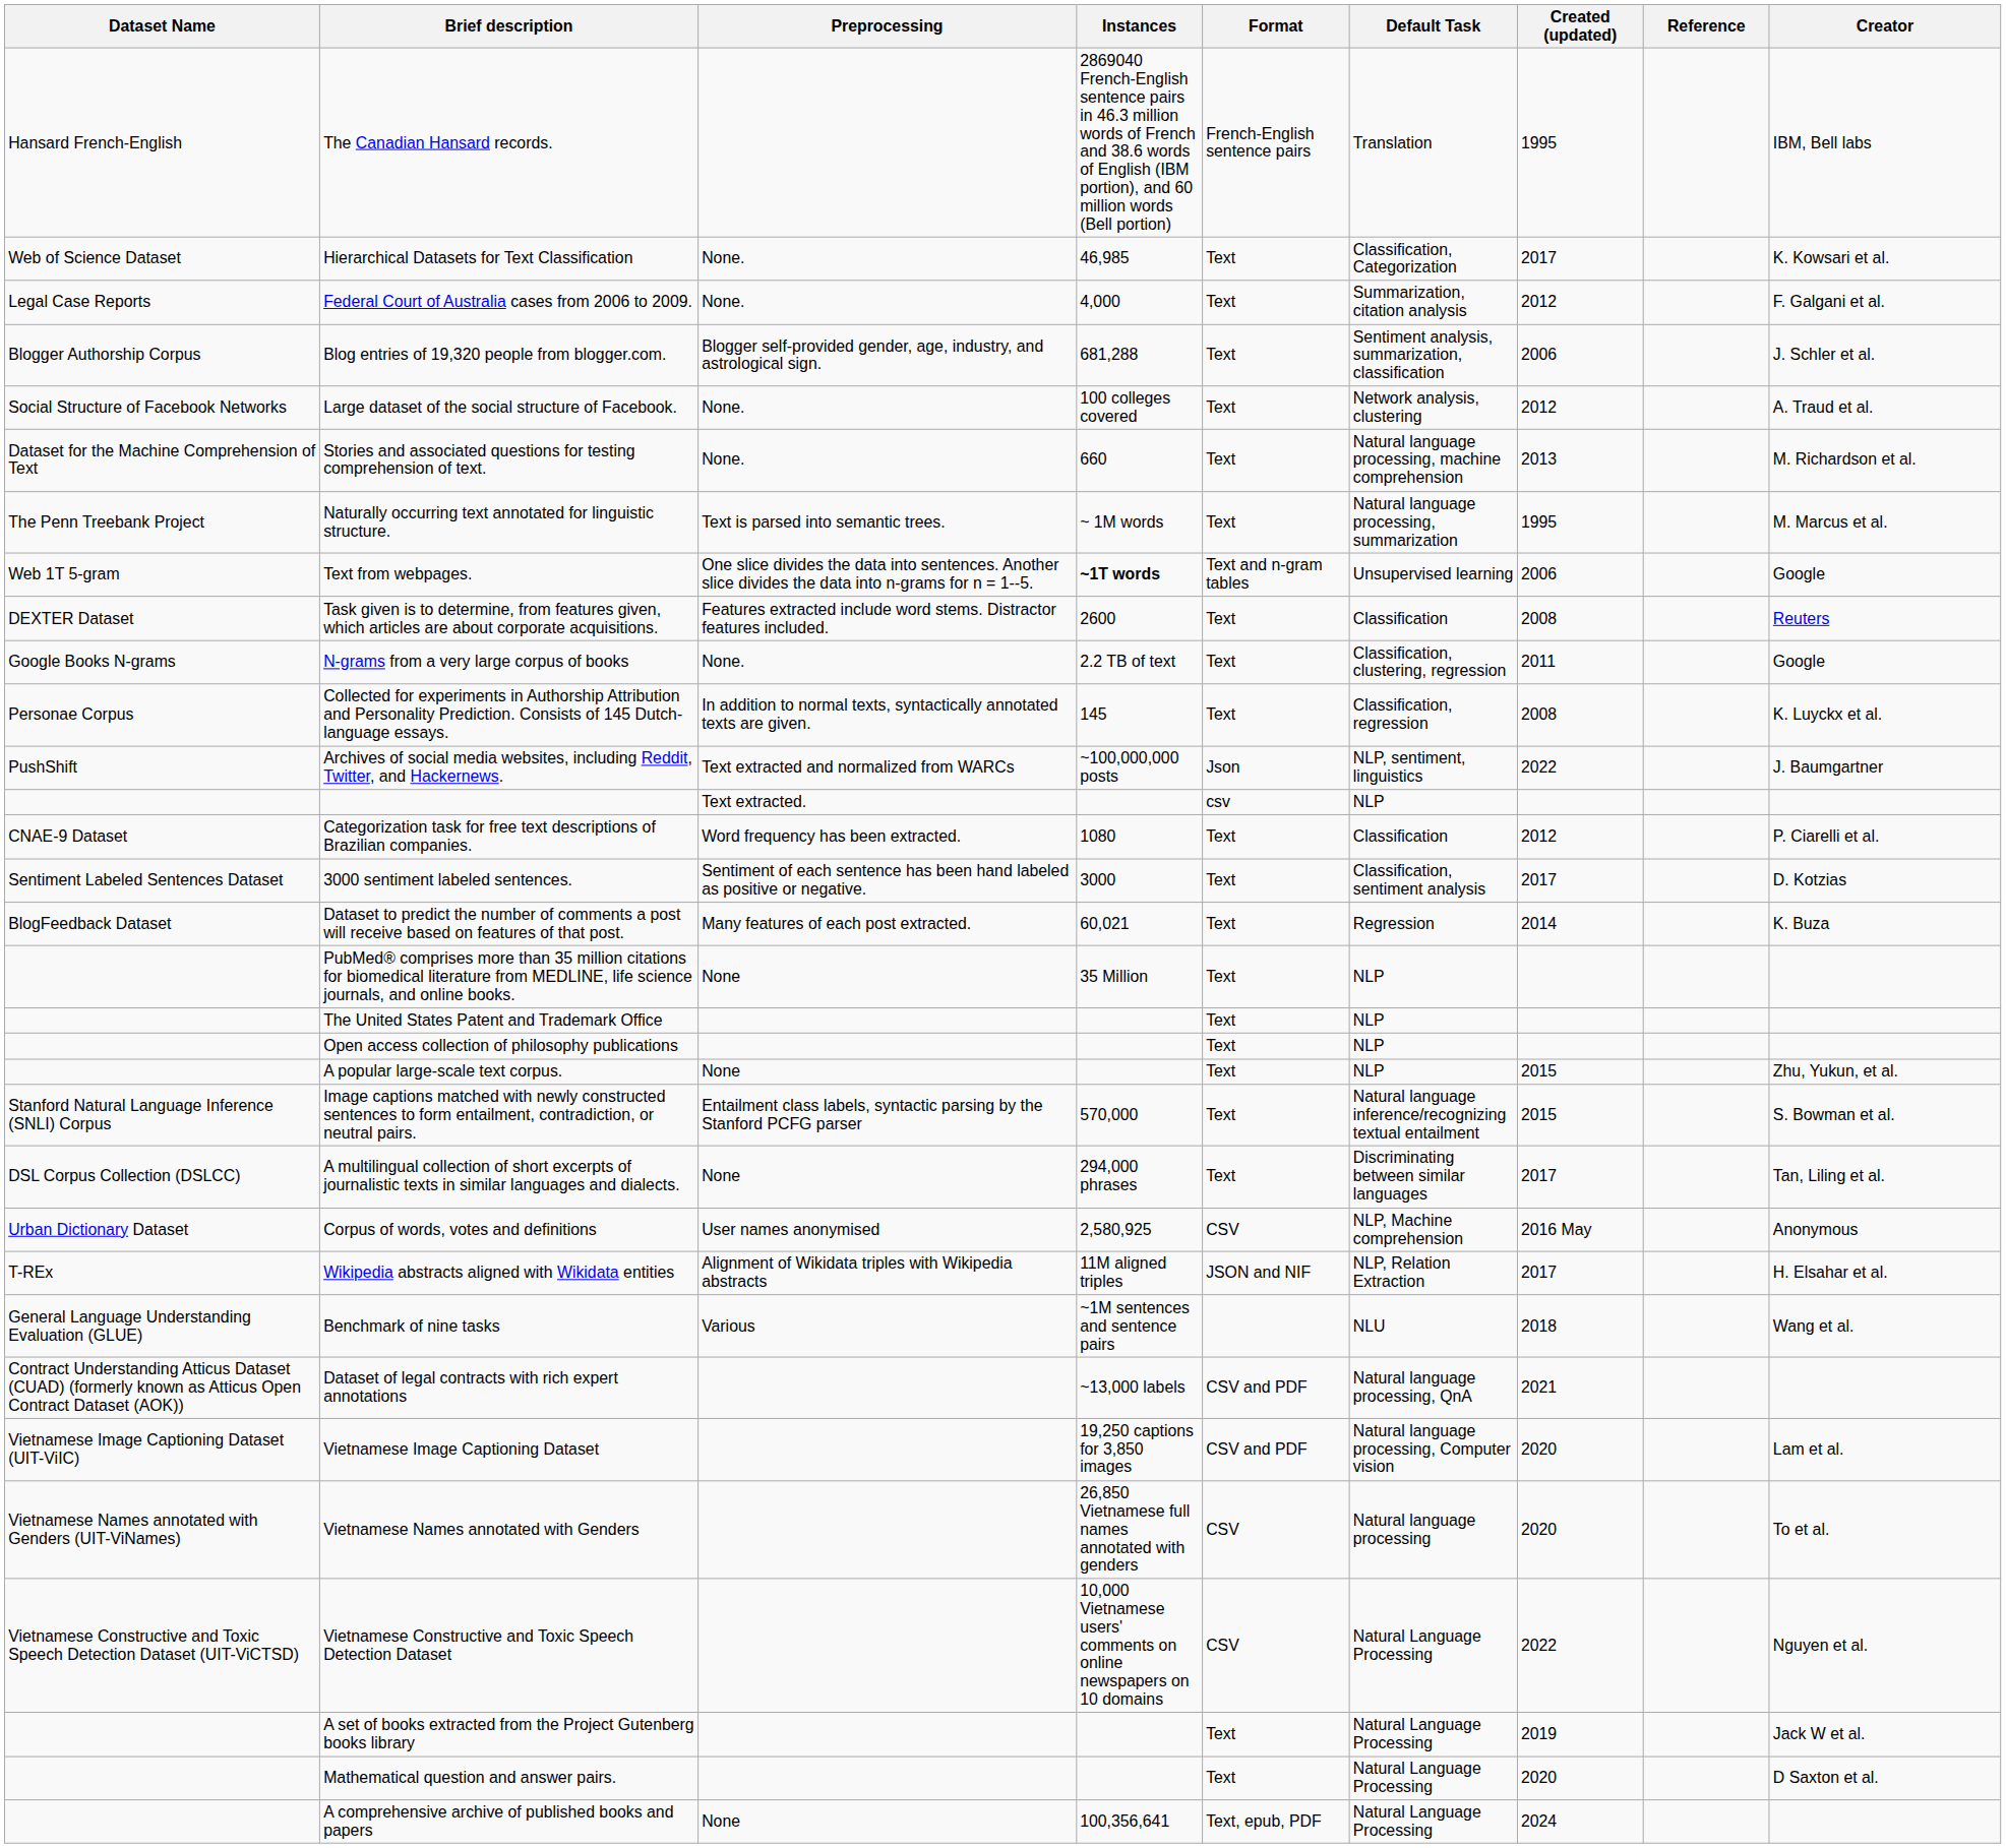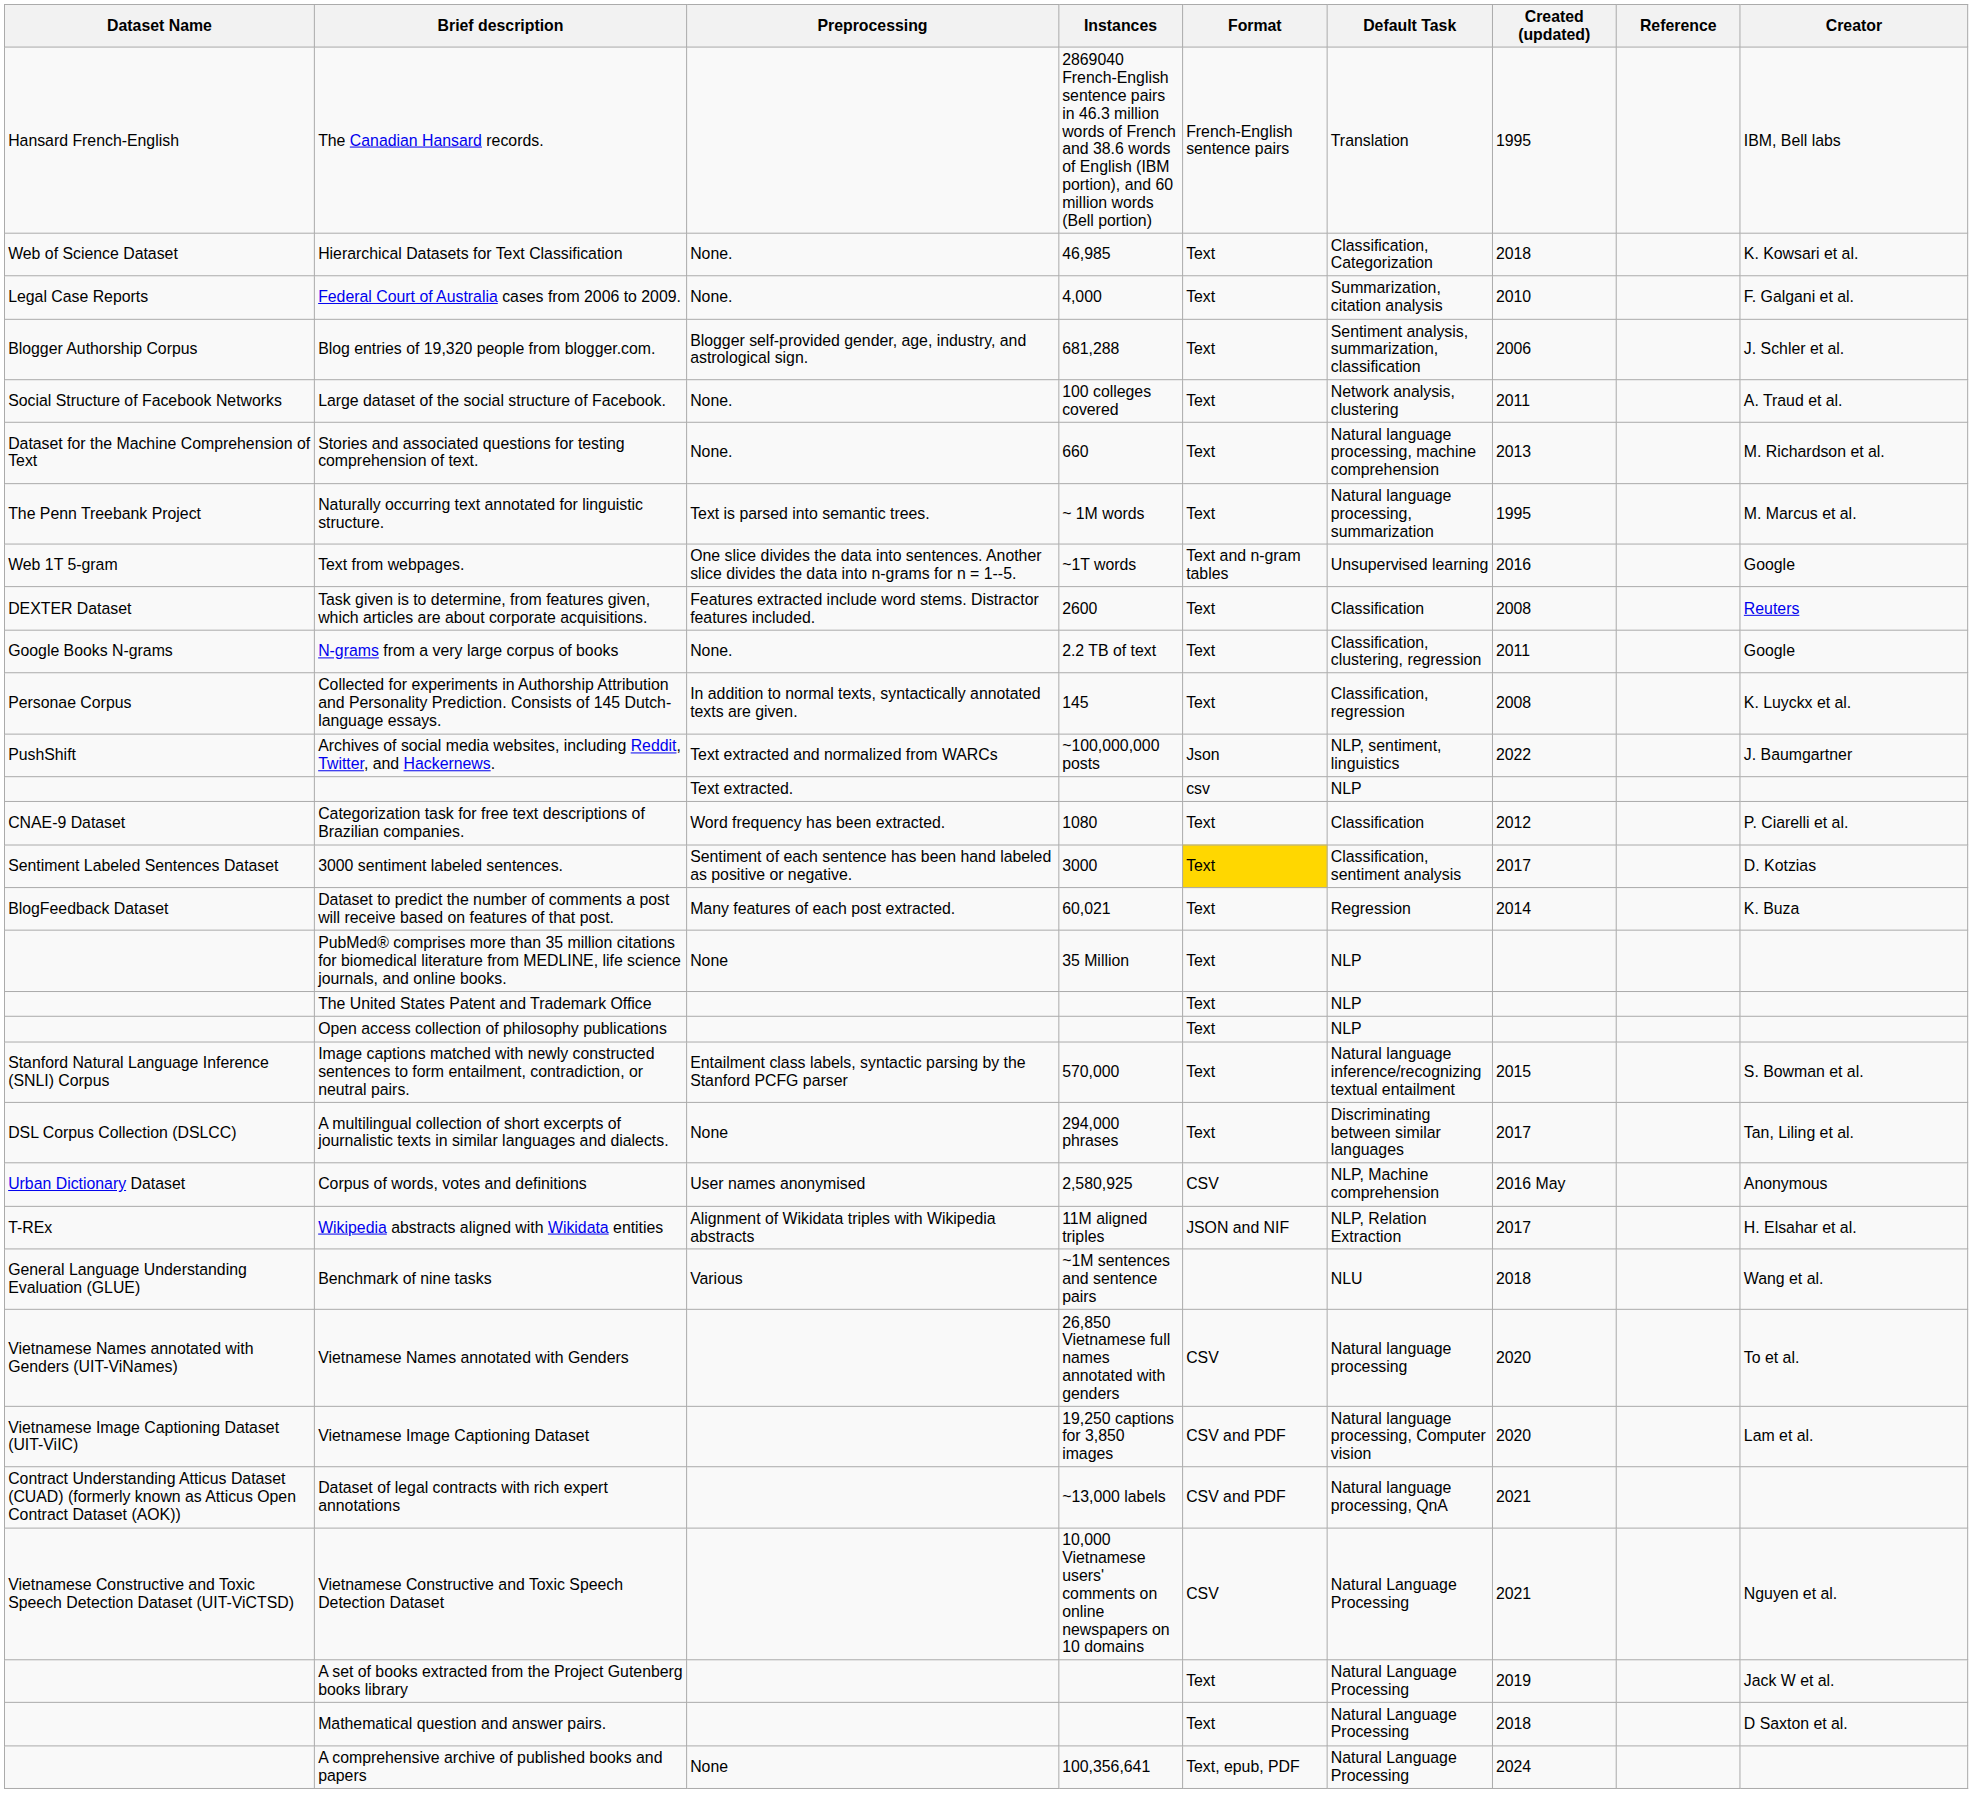Hierarchical Datasets for Text Classification | Created (updated): 2017 -> 2018
Federal Court of Australia cases from 2006 to 2009. | Created (updated): 2012 -> 2010
Large dataset of the social structure of Facebook. | Created (updated): 2012 -> 2011
Text from webpages. | Instances: bold -> normal
Text from webpages. | Created (updated): 2006 -> 2016
3000 sentiment labeled sentences. | Format: no background -> gold background
- row: A popular large-scale text corpus. | None | Text | NLP | 2015 | Zhu, Yukun, et al.
rows swapped: Dataset of legal contracts with rich expert annotations <-> Vietnamese Names annotated with Genders
Vietnamese Constructive and Toxic Speech Detection Dataset | Created (updated): 2022 -> 2021
Mathematical question and answer pairs. | Created (updated): 2020 -> 2018
